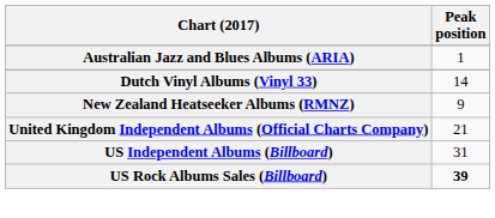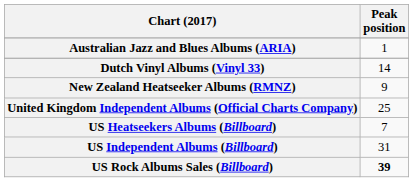United Kingdom Independent Albums (Official Charts Company) | Peak position: 21 -> 25
+ row: US Heatseekers Albums (Billboard) | 7
